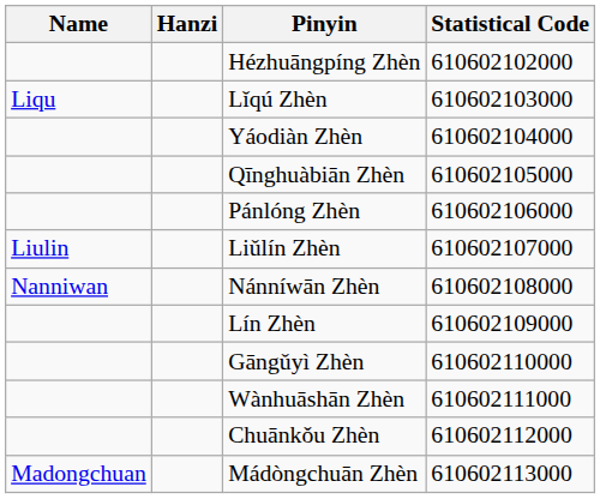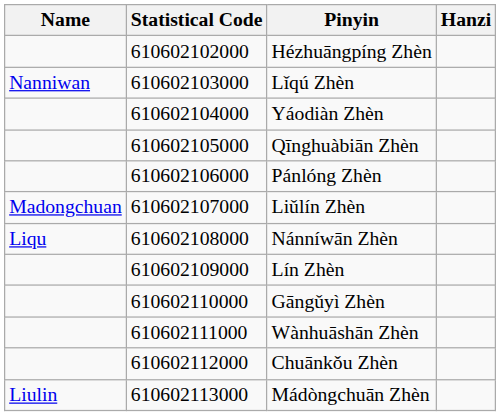columns swapped: Hanzi <-> Statistical Code
Lǐqú Zhèn | Name: Liqu -> Nanniwan
Liǔlín Zhèn | Name: Liulin -> Madongchuan
Nánníwān Zhèn | Name: Nanniwan -> Liqu
Mádòngchuān Zhèn | Name: Madongchuan -> Liulin
